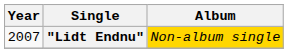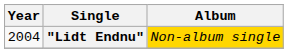"Lidt Endnu" | Year: 2007 -> 2004
